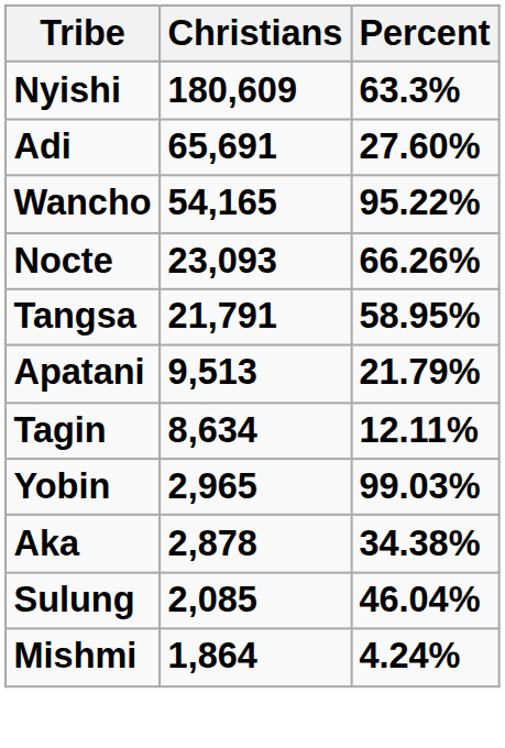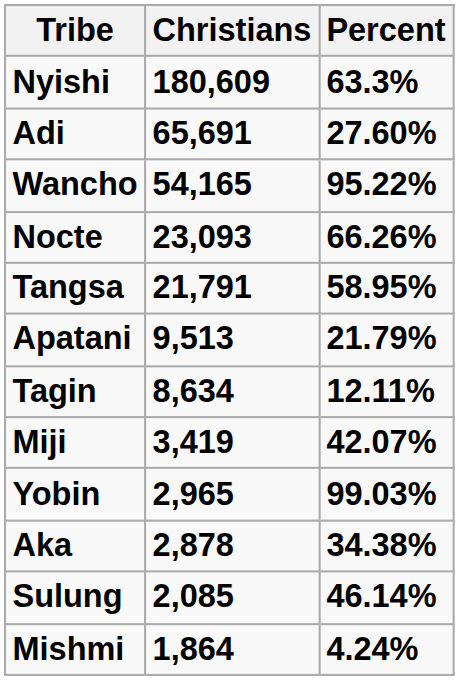+ row: Miji | 3,419 | 42.07%
Sulung | Percent: 46.04% -> 46.14%
